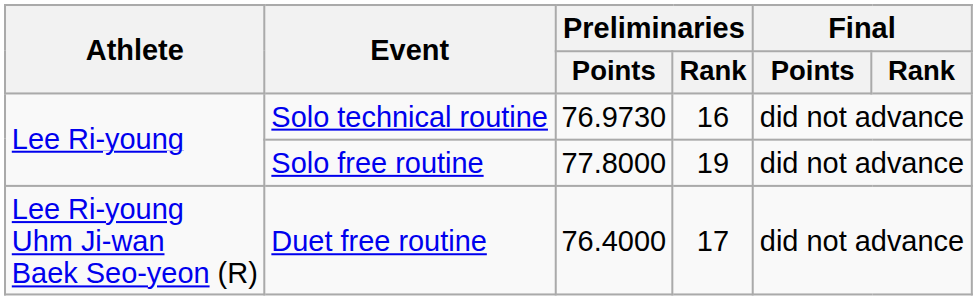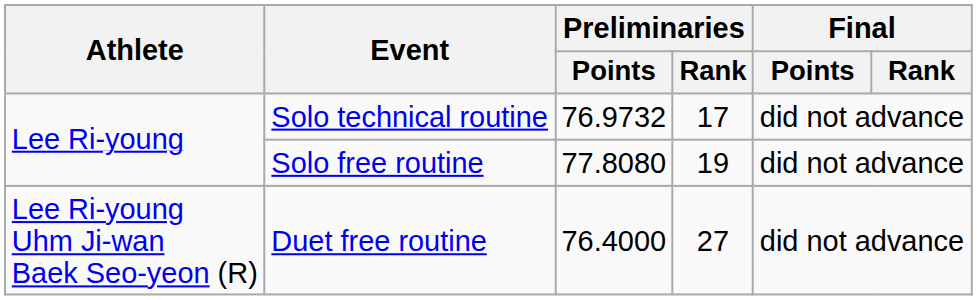Solo technical routine | Preliminaries / Points: 76.9730 -> 76.9732
Solo technical routine | Preliminaries / Rank: 16 -> 17
Solo free routine | Preliminaries / Points: 77.8000 -> 77.8080
Duet free routine | Preliminaries / Rank: 17 -> 27
